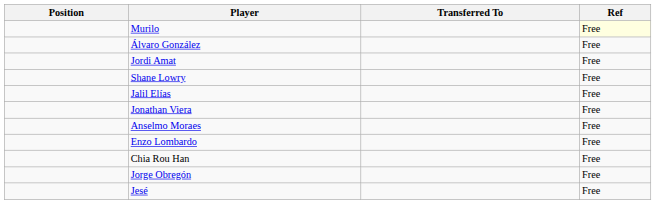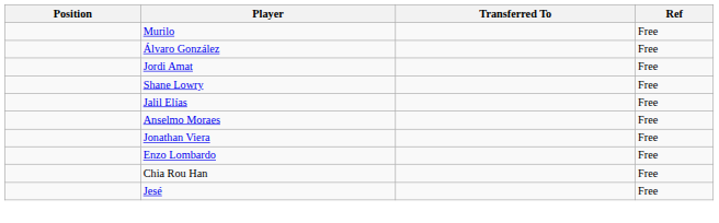Murilo | Ref: lightyellow background -> no background
rows swapped: Anselmo Moraes <-> Jonathan Viera
- row: Jorge Obregón | Free
